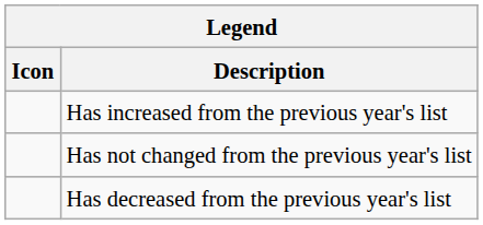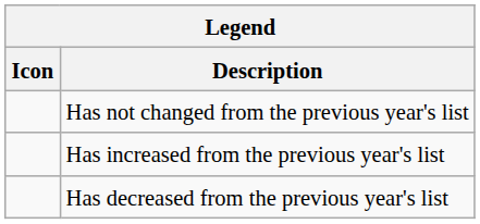rows swapped: Has not changed from the previous year's list <-> Has increased from the previous year's list
